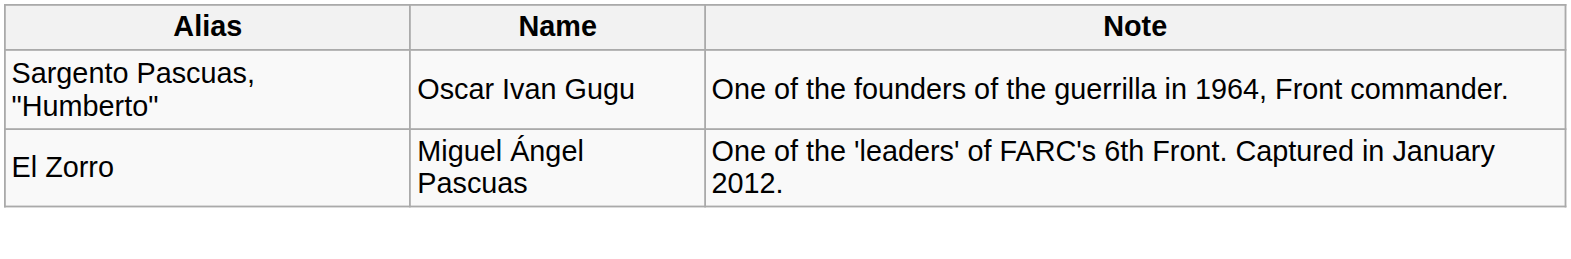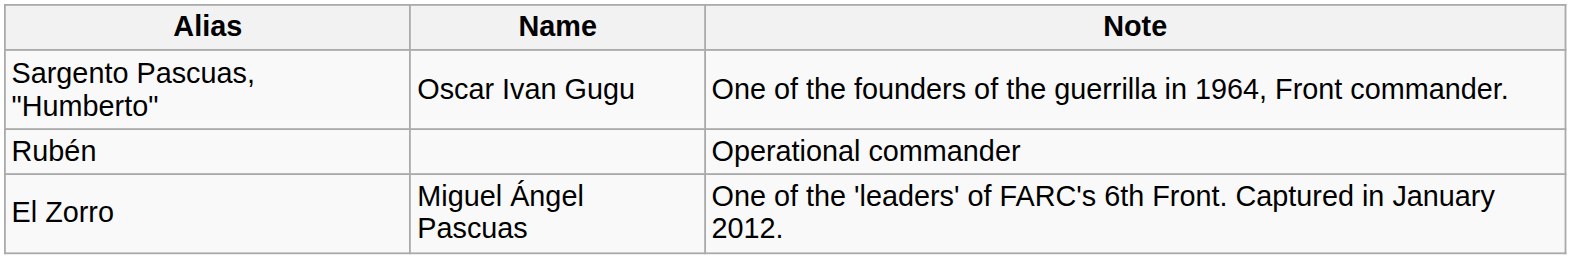+ row: Rubén | Operational commander
